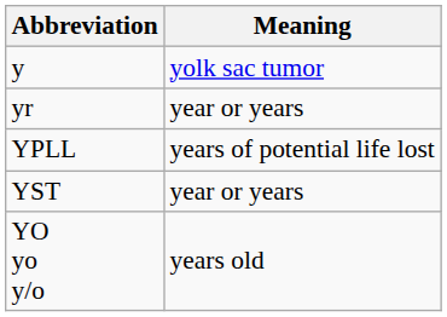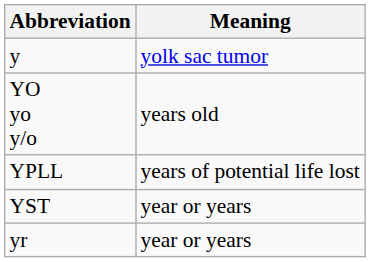rows swapped: YO yo y/o <-> yr
